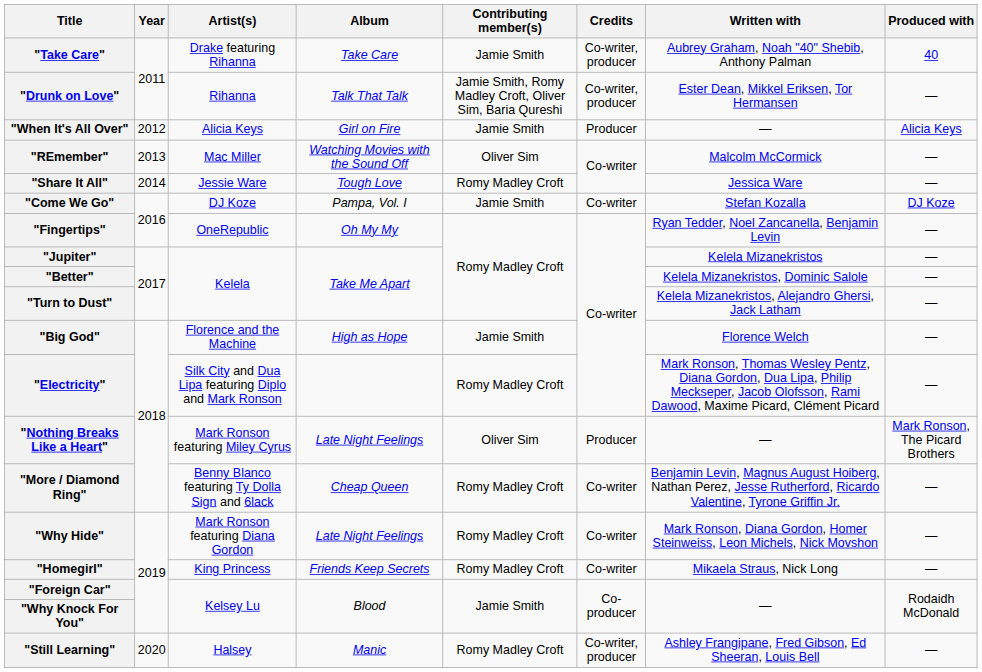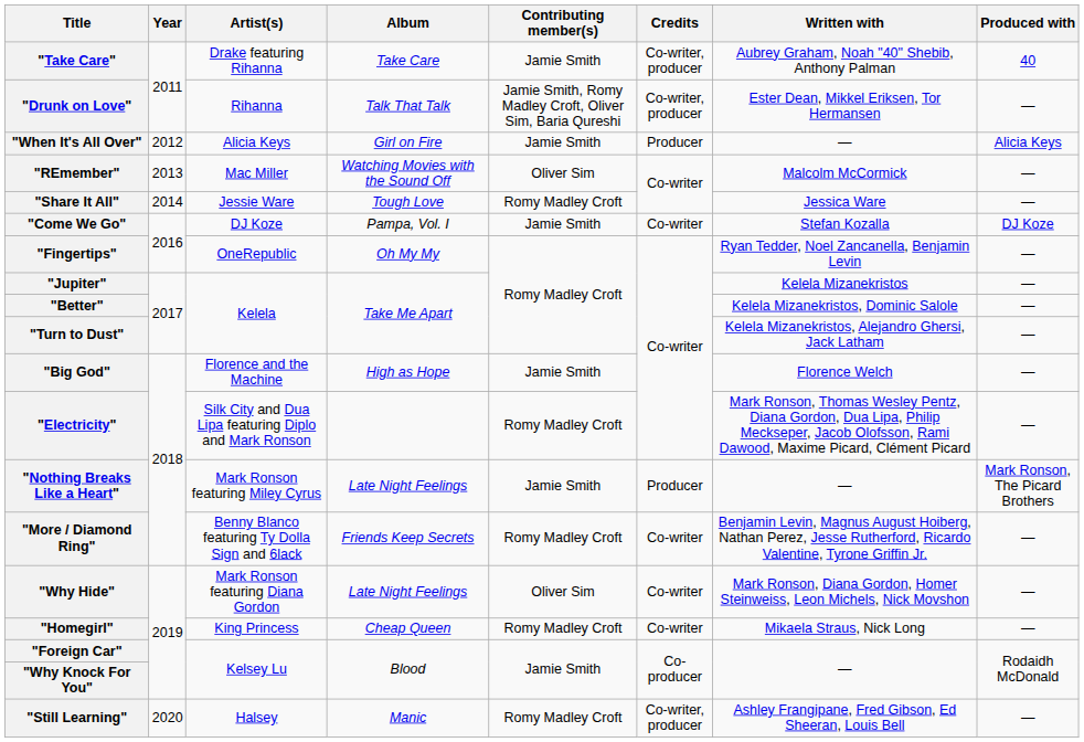"Nothing Breaks Like a Heart" | Contributing member(s): Oliver Sim -> Jamie Smith
"More / Diamond Ring" | Album: Cheap Queen -> Friends Keep Secrets
"Why Hide" | Contributing member(s): Romy Madley Croft -> Oliver Sim
"Homegirl" | Album: Friends Keep Secrets -> Cheap Queen
